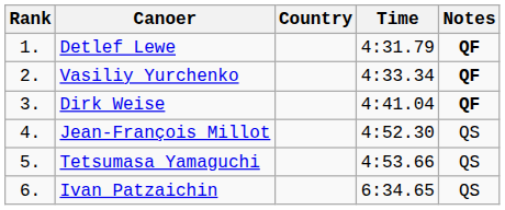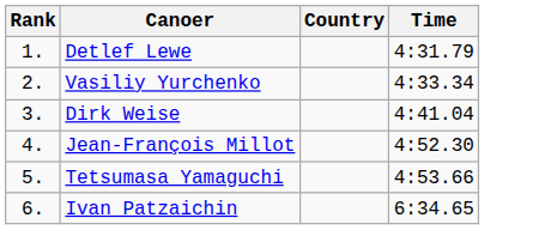- column: Notes | QF | QF | QF | QS | QS | QS
